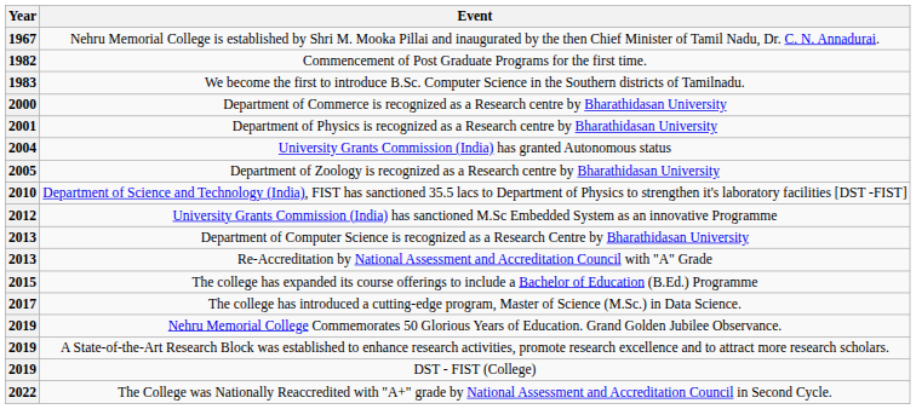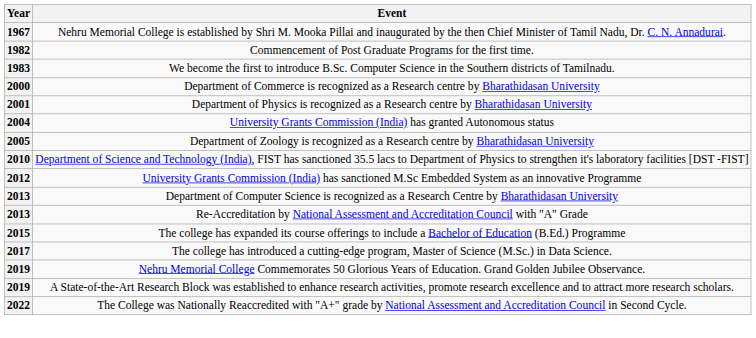- row: 2019 | DST - FIST (College)
